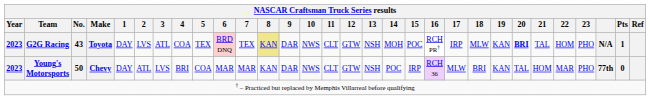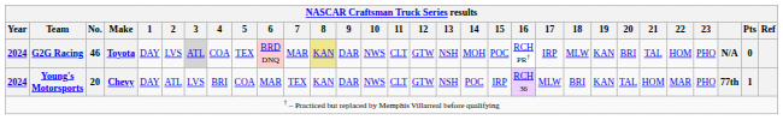G2G Racing | NASCAR Craftsman Truck Series results / Year: 2023 -> 2024
G2G Racing | NASCAR Craftsman Truck Series results / No.: 43 -> 46
G2G Racing | NASCAR Craftsman Truck Series results / 3: no background -> lightgrey background
G2G Racing | NASCAR Craftsman Truck Series results / 7: TEX -> MAR
G2G Racing | NASCAR Craftsman Truck Series results / 20: bold -> normal
G2G Racing | NASCAR Craftsman Truck Series results / Pts: 1 -> 0
Young's Motorsports | NASCAR Craftsman Truck Series results / Year: 2023 -> 2024
Young's Motorsports | NASCAR Craftsman Truck Series results / No.: 50 -> 20
Young's Motorsports | NASCAR Craftsman Truck Series results / 7: MAR -> TEX
Young's Motorsports | NASCAR Craftsman Truck Series results / Pts: 0 -> 1
